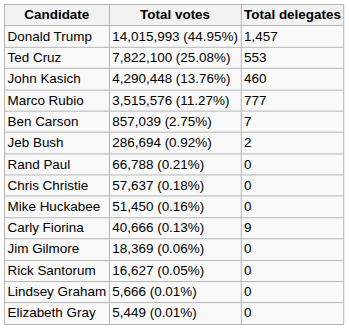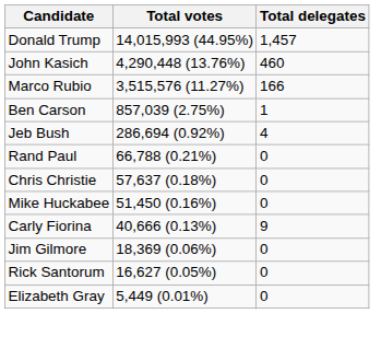- row: Ted Cruz | 7,822,100 (25.08%) | 553
Marco Rubio | Total delegates: 777 -> 166
Ben Carson | Total delegates: 7 -> 1
Jeb Bush | Total delegates: 2 -> 4
- row: Lindsey Graham | 5,666 (0.01%) | 0
